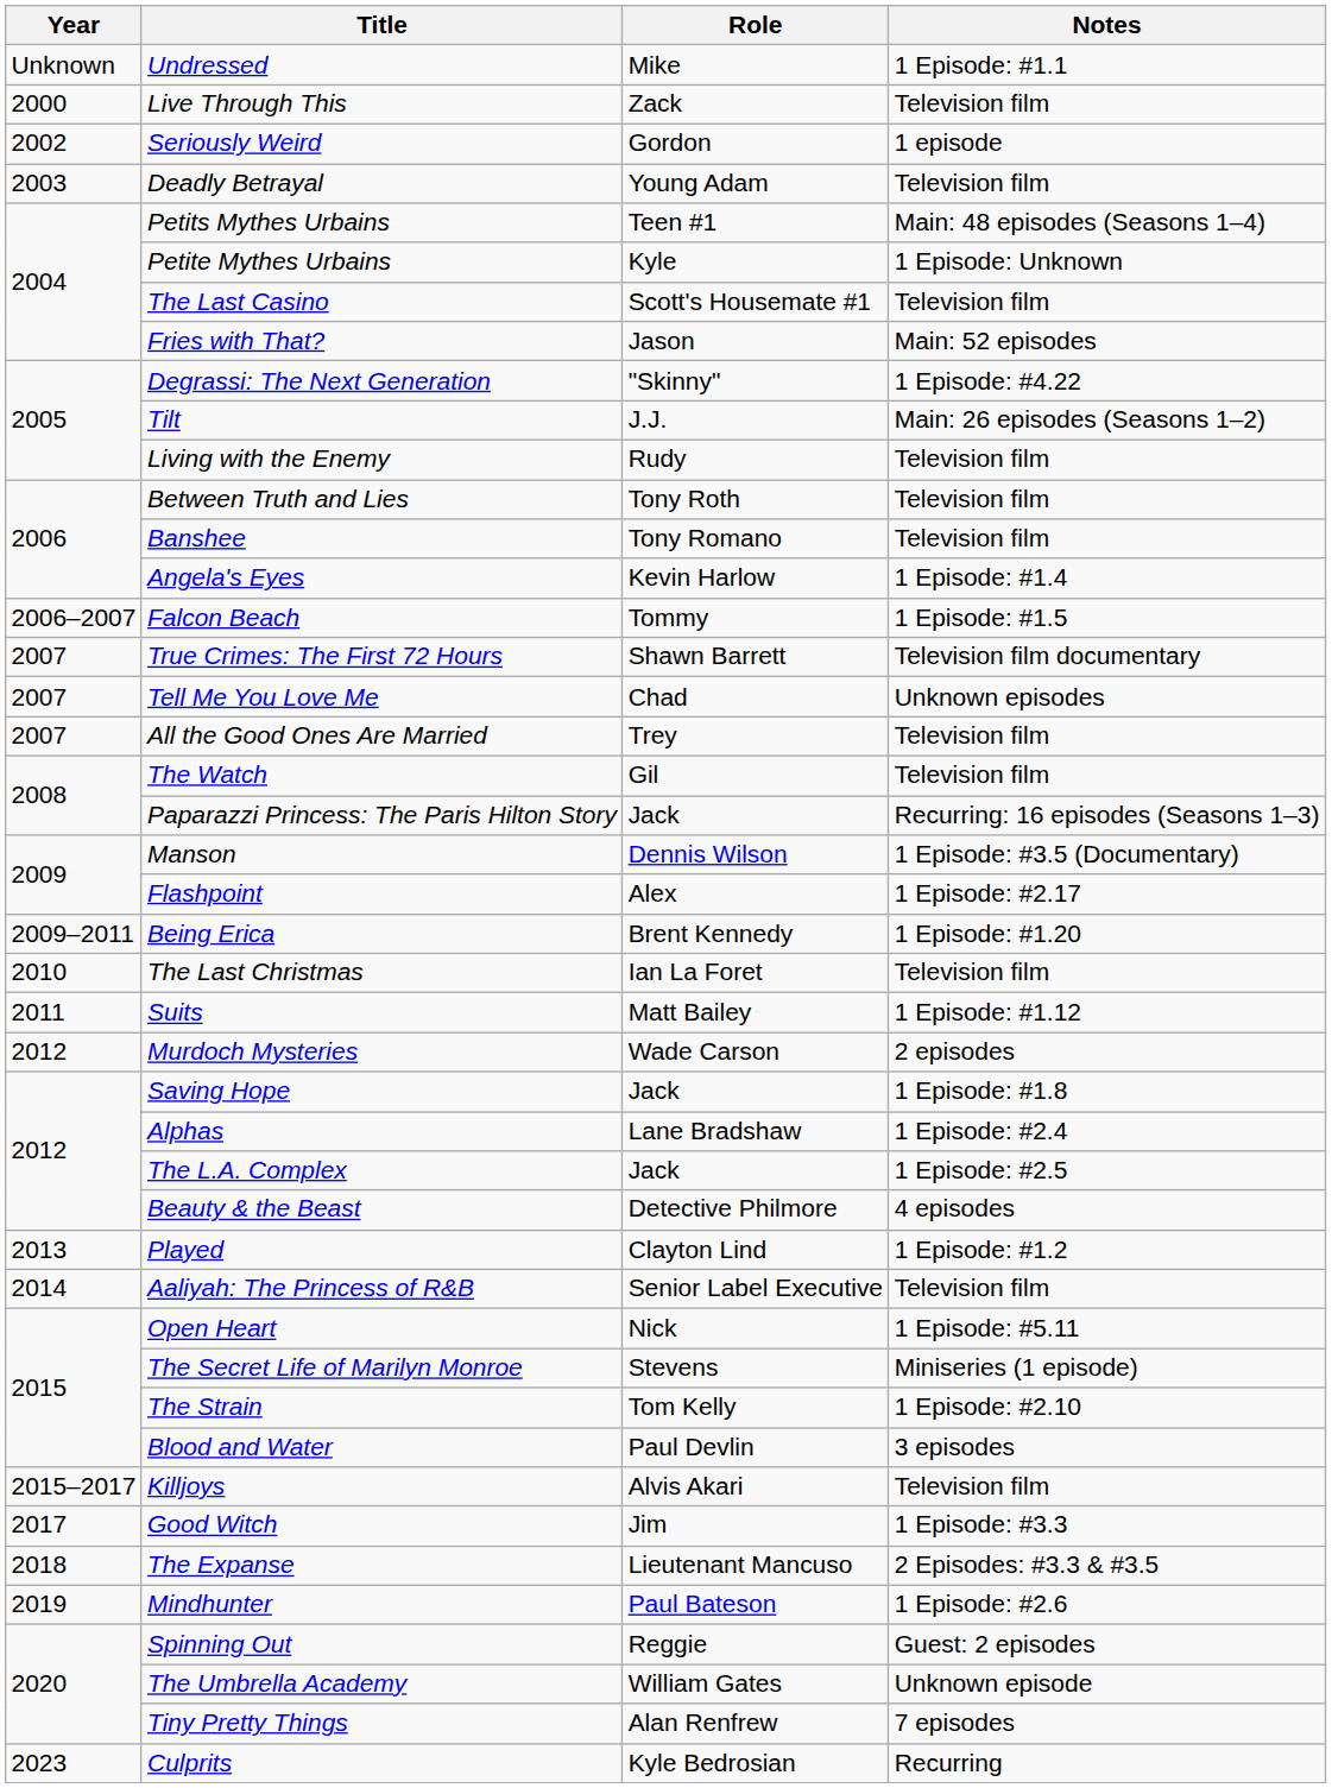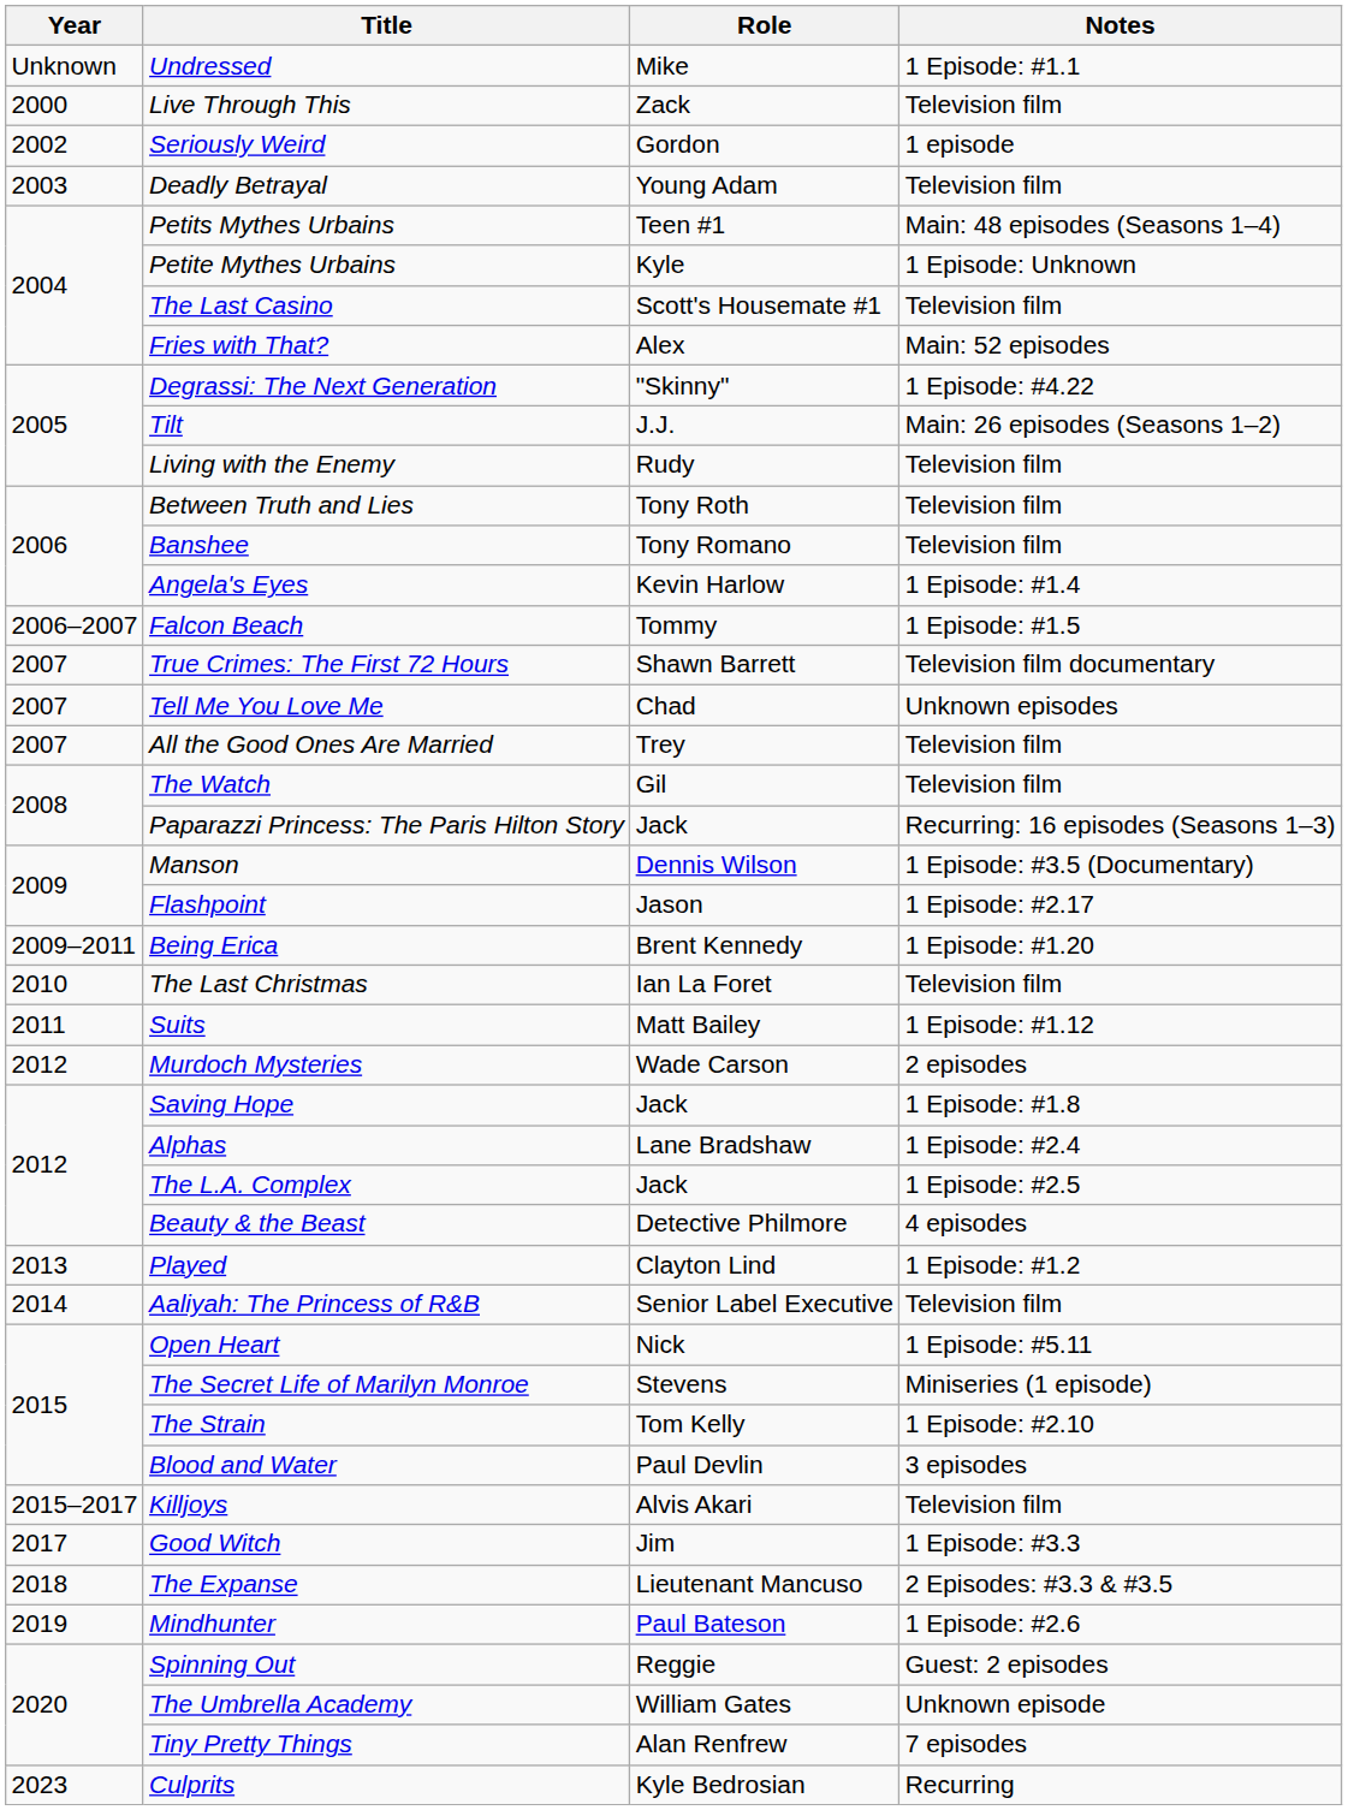Fries with That? | Role: Jason -> Alex
Flashpoint | Role: Alex -> Jason
